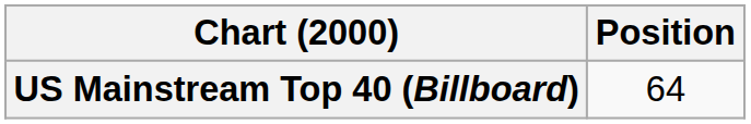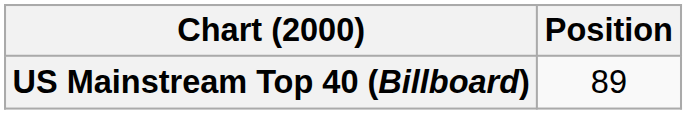US Mainstream Top 40 (Billboard) | Position: 64 -> 89
